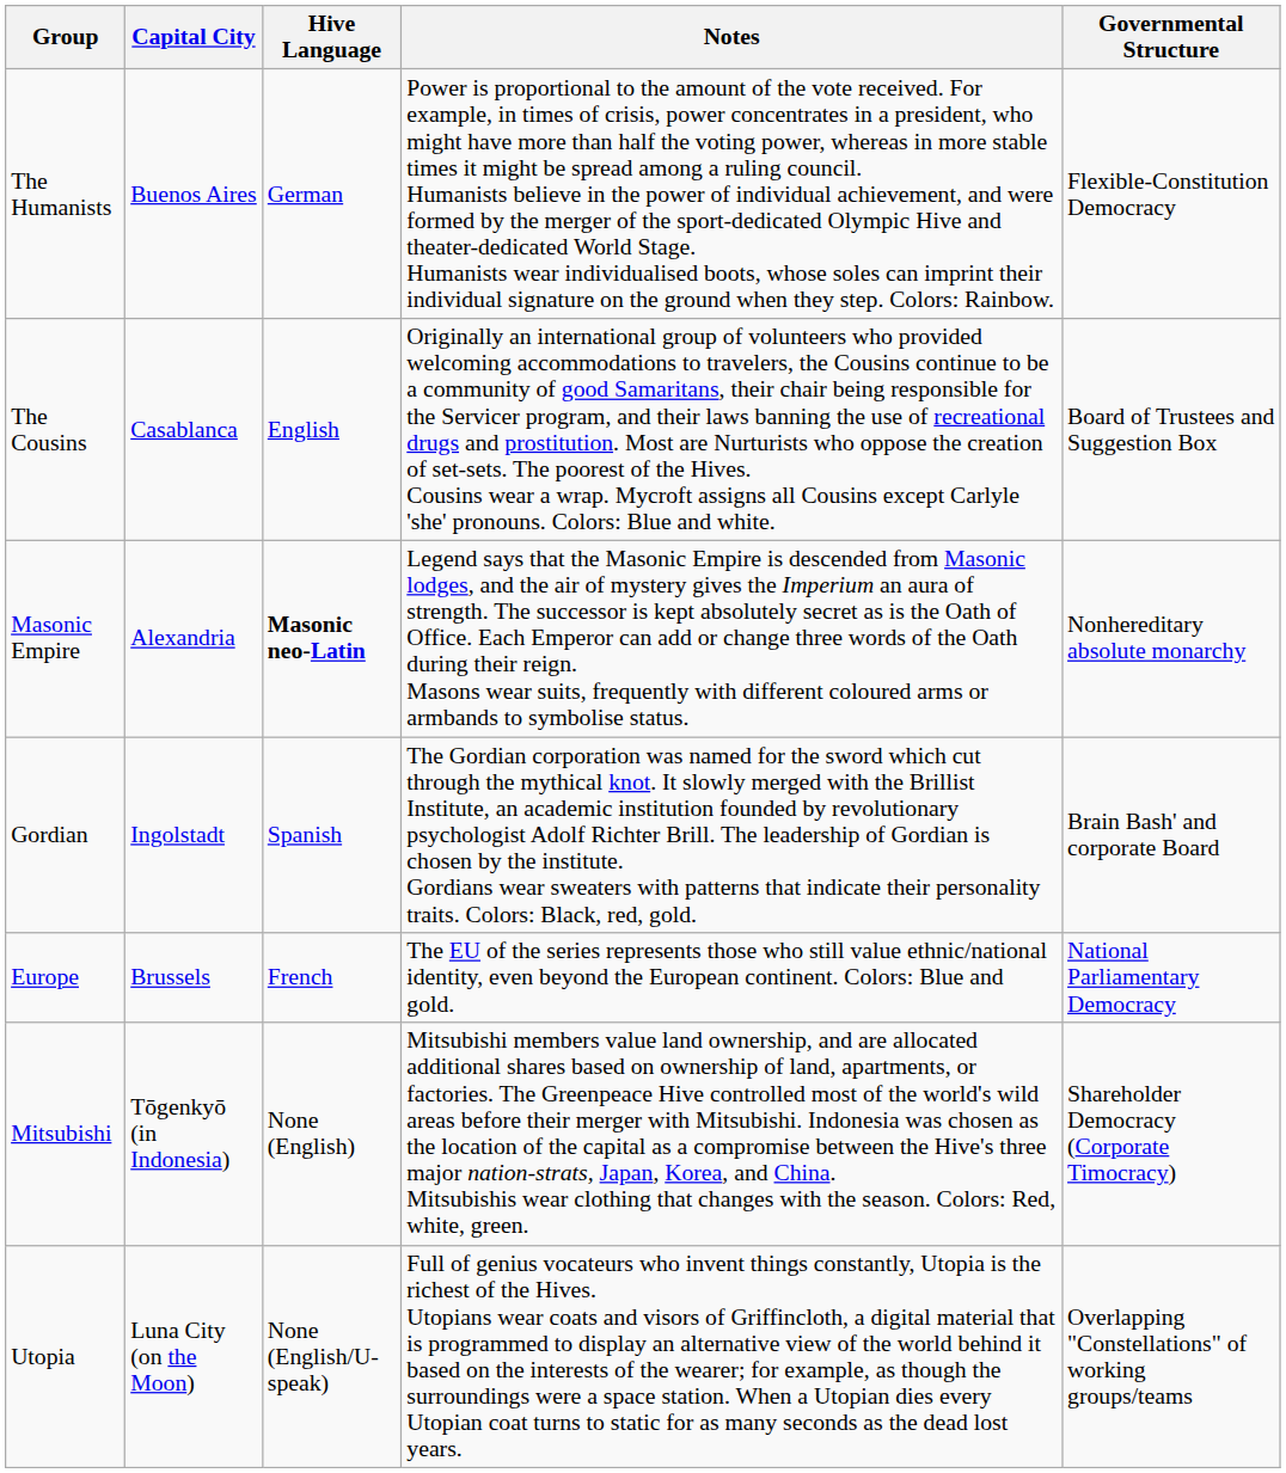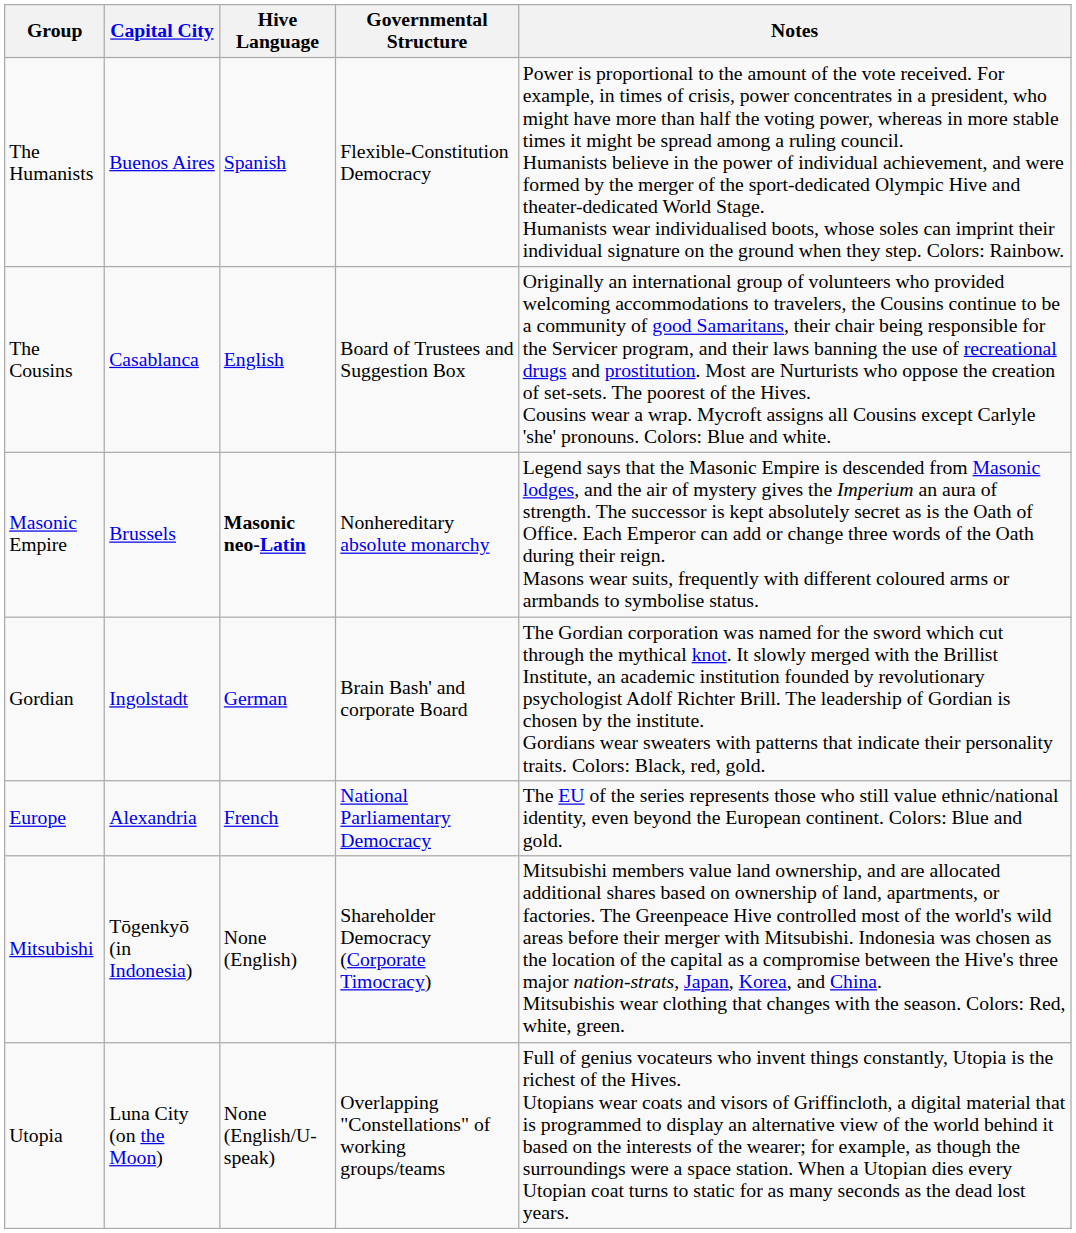columns swapped: Governmental Structure <-> Notes
The Humanists | Hive Language: German -> Spanish
Masonic Empire | Capital City: Alexandria -> Brussels
Gordian | Hive Language: Spanish -> German
Europe | Capital City: Brussels -> Alexandria
